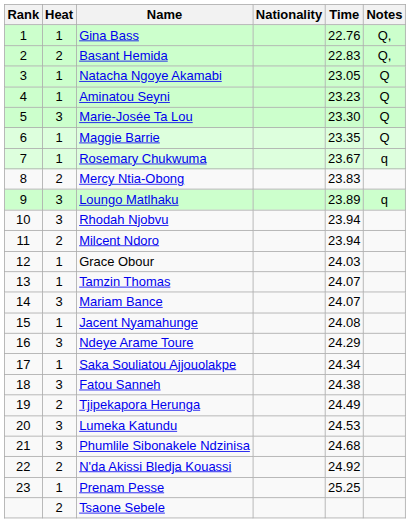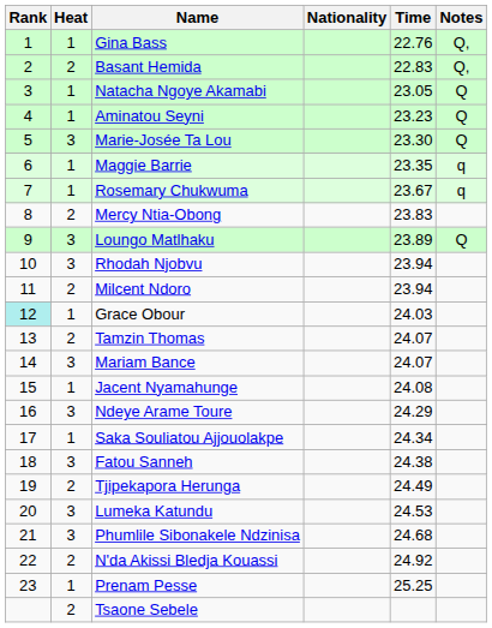Maggie Barrie | Notes: Q -> q
Loungo Matlhaku | Notes: q -> Q
Grace Obour | Rank: no background -> paleturquoise background
Tamzin Thomas | Heat: 1 -> 2
